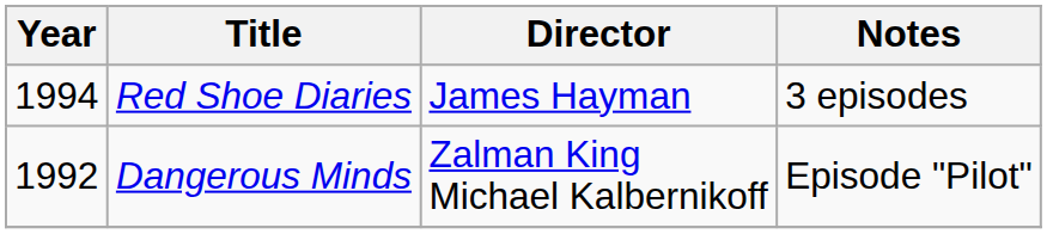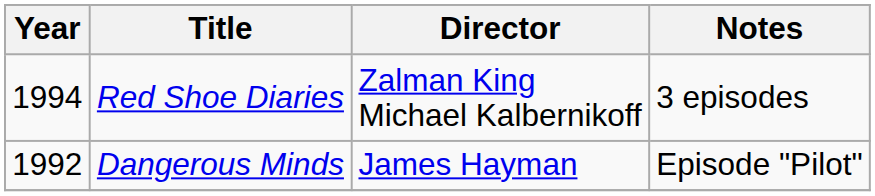Red Shoe Diaries | Director: James Hayman -> Zalman King Michael Kalbernikoff
Dangerous Minds | Director: Zalman King Michael Kalbernikoff -> James Hayman
